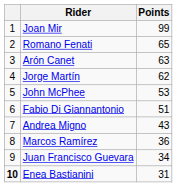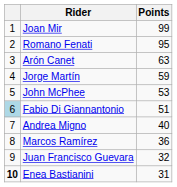Romano Fenati | Points: 65 -> 95
Jorge Martín | Points: 62 -> 59
Fabio Di Giannantonio | column 1: no background -> lightblue background
Andrea Migno | Points: 43 -> 40
Juan Francisco Guevara | Points: 34 -> 32
